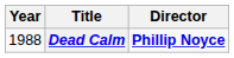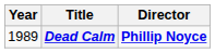Dead Calm | Year: 1988 -> 1989
